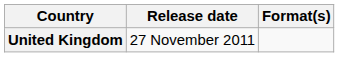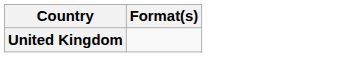- column: Release date | 27 November 2011
